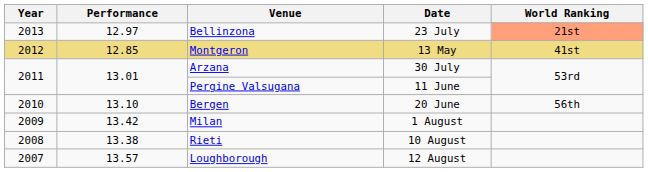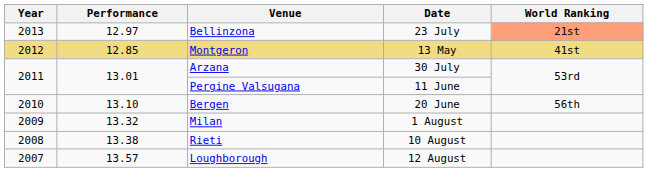Milan | Performance: 13.42 -> 13.32
